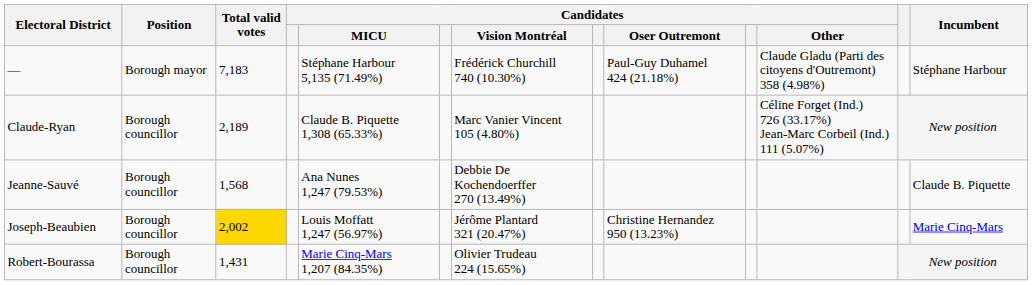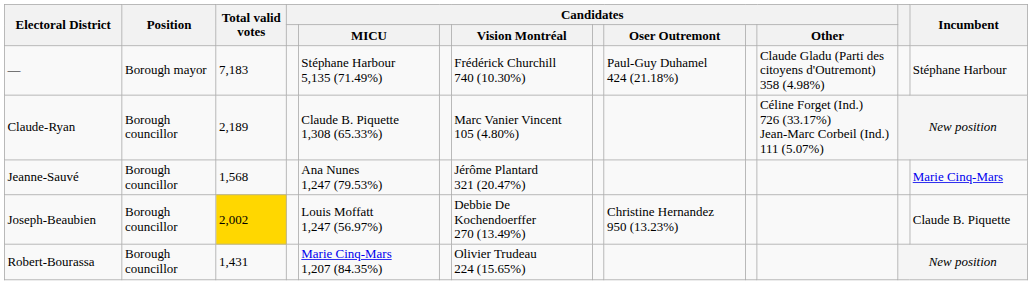Jeanne-Sauvé | Candidates / Vision Montréal: Debbie De Kochendoerffer 270 (13.49%) -> Jérôme Plantard 321 (20.47%)
Jeanne-Sauvé | Incumbent: Claude B. Piquette -> Marie Cinq-Mars
Joseph-Beaubien | Candidates / Vision Montréal: Jérôme Plantard 321 (20.47%) -> Debbie De Kochendoerffer 270 (13.49%)
Joseph-Beaubien | Incumbent: Marie Cinq-Mars -> Claude B. Piquette
